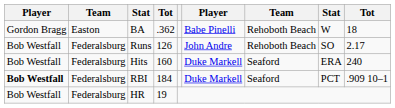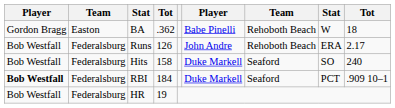Runs | column 8: SO -> ERA
Hits | column 4: 160 -> 158
Hits | column 8: ERA -> SO
